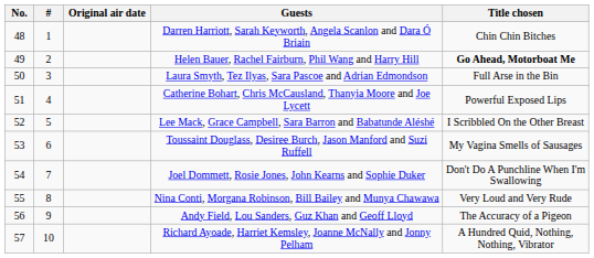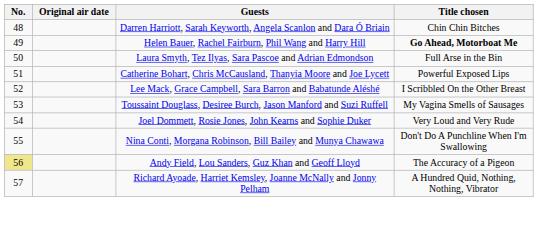- column: # | 1 | 2 | 3 | 4 | 5 | 6 | 7 | 8 | 9 | 10
Joel Dommett, Rosie Jones, John Kearns and Sophie Duker | Title chosen: Don't Do A Punchline When I'm Swallowing -> Very Loud and Very Rude
Nina Conti, Morgana Robinson, Bill Bailey and Munya Chawawa | Title chosen: Very Loud and Very Rude -> Don't Do A Punchline When I'm Swallowing
Andy Field, Lou Sanders, Guz Khan and Geoff Lloyd | No.: no background -> khaki background
